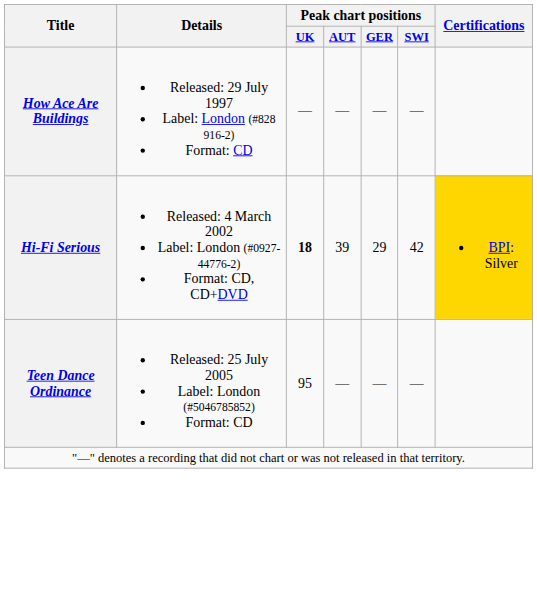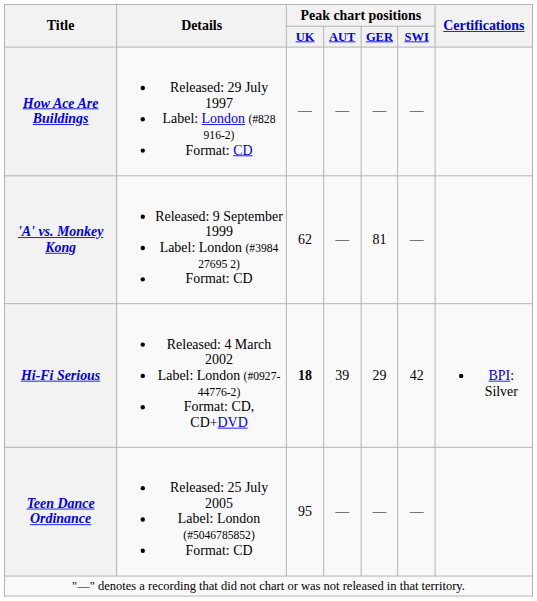+ row: 'A' vs. Monkey Kong | Released: 9 September 1999 Label: London (#3984 27695 2) Format: CD | 62 | — | 81 | —
Hi-Fi Serious | Certifications: gold background -> no background
